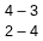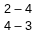rows swapped: 4 – 3 <-> 2 – 4
